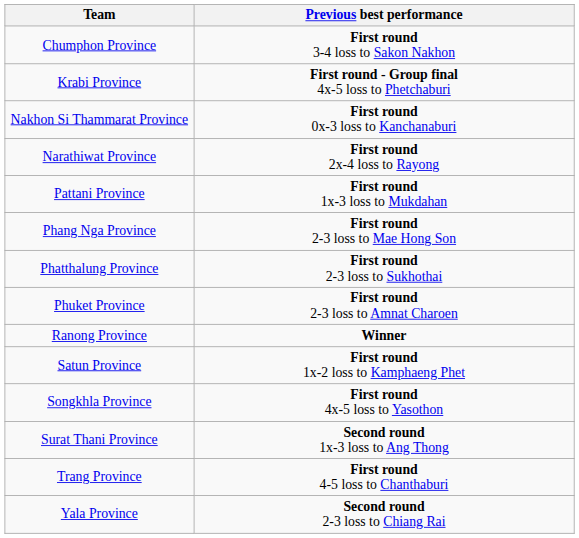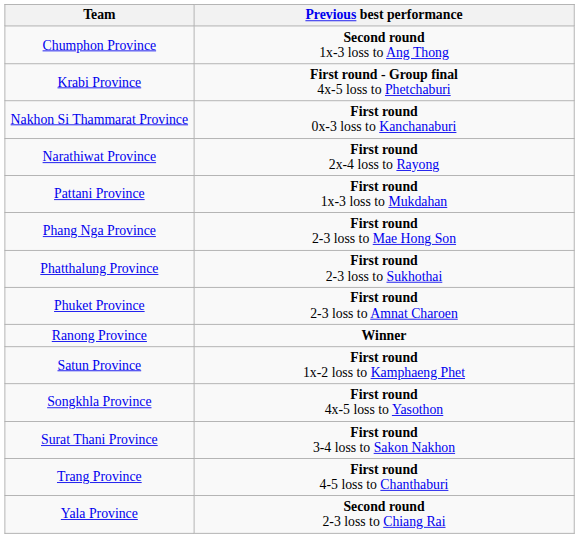Chumphon Province | Previous best performance: First round 3-4 loss to Sakon Nakhon -> Second round 1x-3 loss to Ang Thong
Surat Thani Province | Previous best performance: Second round 1x-3 loss to Ang Thong -> First round 3-4 loss to Sakon Nakhon
